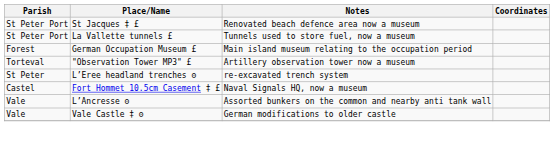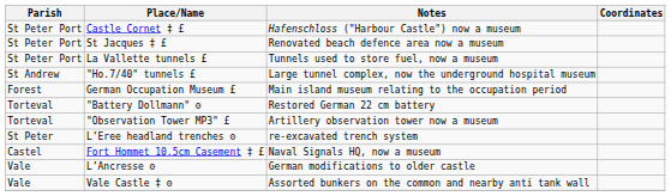+ row: St Peter Port | Castle Cornet ‡ £ | Hafenschloss ("Harbour Castle") now a museum
+ row: St Andrew | "Ho.7/40" tunnels £ | Large tunnel complex, now the underground hospital museum
+ row: Torteval | "Battery Dollmann" ʘ | Restored German 22 cm battery
L’Ancresse ʘ | Notes: Assorted bunkers on the common and nearby anti tank wall -> German modifications to older castle
Vale Castle ‡ ʘ | Notes: German modifications to older castle -> Assorted bunkers on the common and nearby anti tank wall
